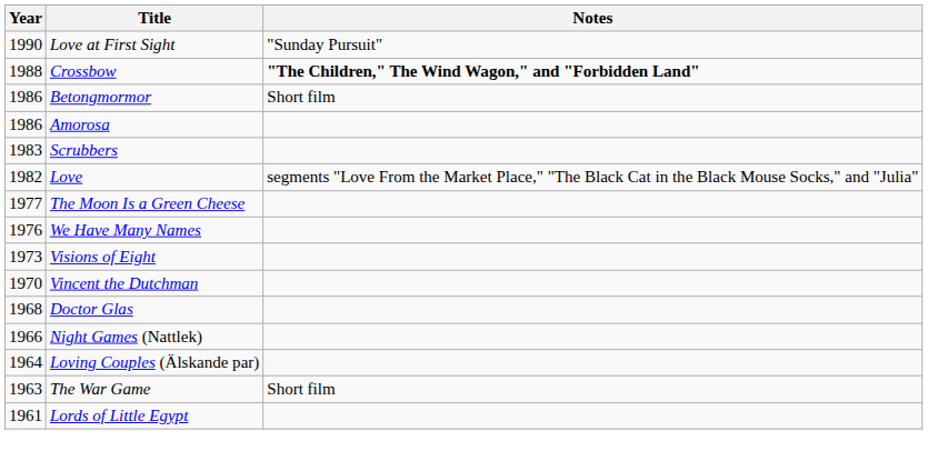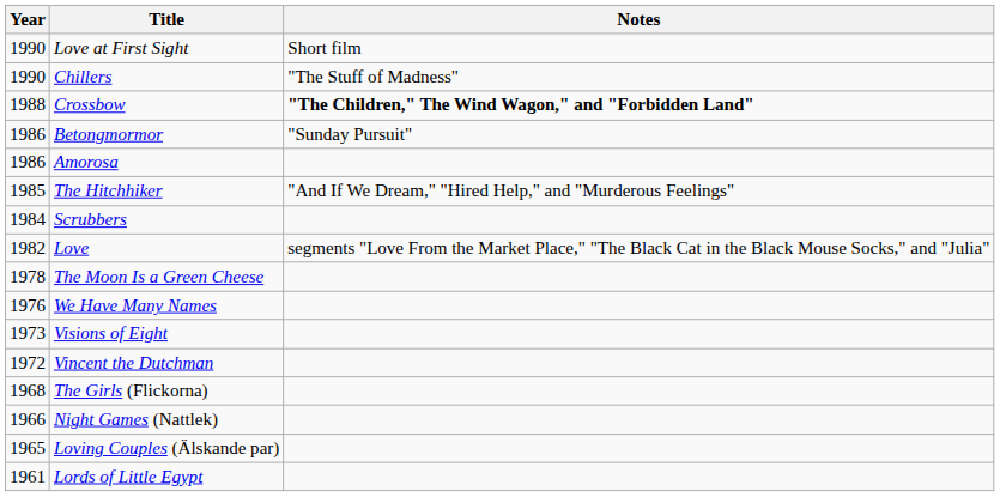Love at First Sight | Notes: "Sunday Pursuit" -> Short film
+ row: 1990 | Chillers | "The Stuff of Madness"
Betongmormor | Notes: Short film -> "Sunday Pursuit"
+ row: 1985 | The Hitchhiker | "And If We Dream," "Hired Help," and "Murderous Feelings"
Scrubbers | Year: 1983 -> 1984
The Moon Is a Green Cheese | Year: 1977 -> 1978
Vincent the Dutchman | Year: 1970 -> 1972
+ row: 1968 | The Girls (Flickorna)
- row: 1968 | Doctor Glas
Loving Couples (Älskande par) | Year: 1964 -> 1965
- row: 1963 | The War Game | Short film
